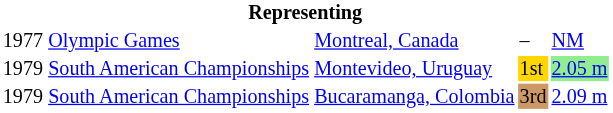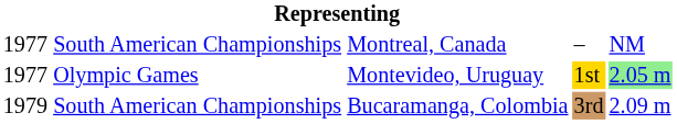Montreal, Canada | column 2: Olympic Games -> South American Championships
Montevideo, Uruguay | column 1: 1979 -> 1977
Montevideo, Uruguay | column 2: South American Championships -> Olympic Games
